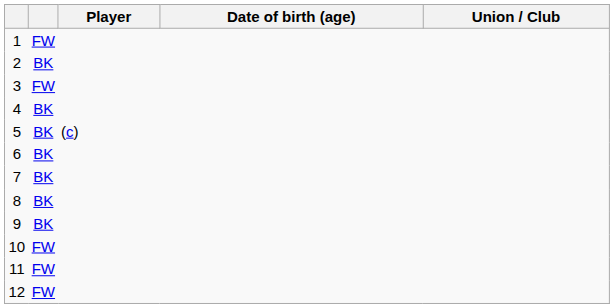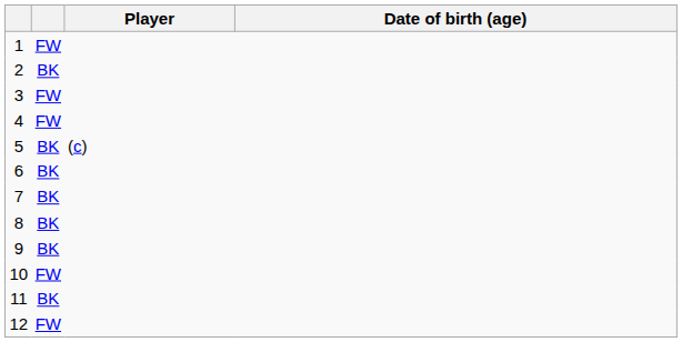- column: Union / Club
4 | column 2: BK -> FW
11 | column 2: FW -> BK
